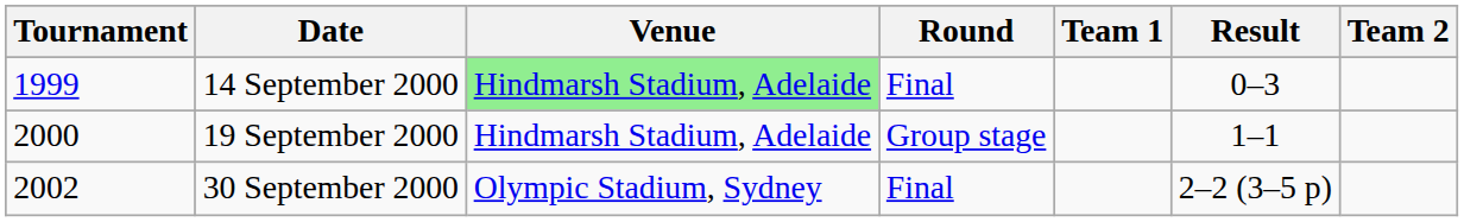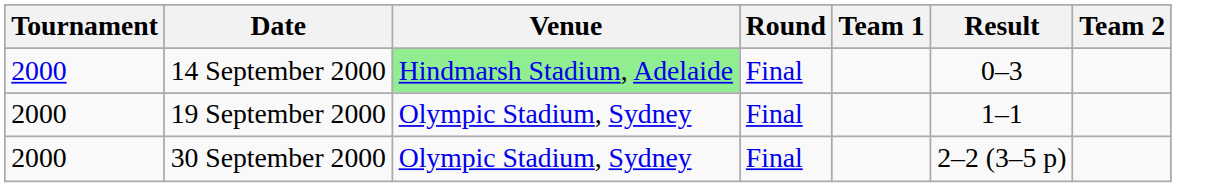14 September 2000 | Tournament: 1999 -> 2000
19 September 2000 | Venue: Hindmarsh Stadium, Adelaide -> Olympic Stadium, Sydney
19 September 2000 | Round: Group stage -> Final
30 September 2000 | Tournament: 2002 -> 2000
